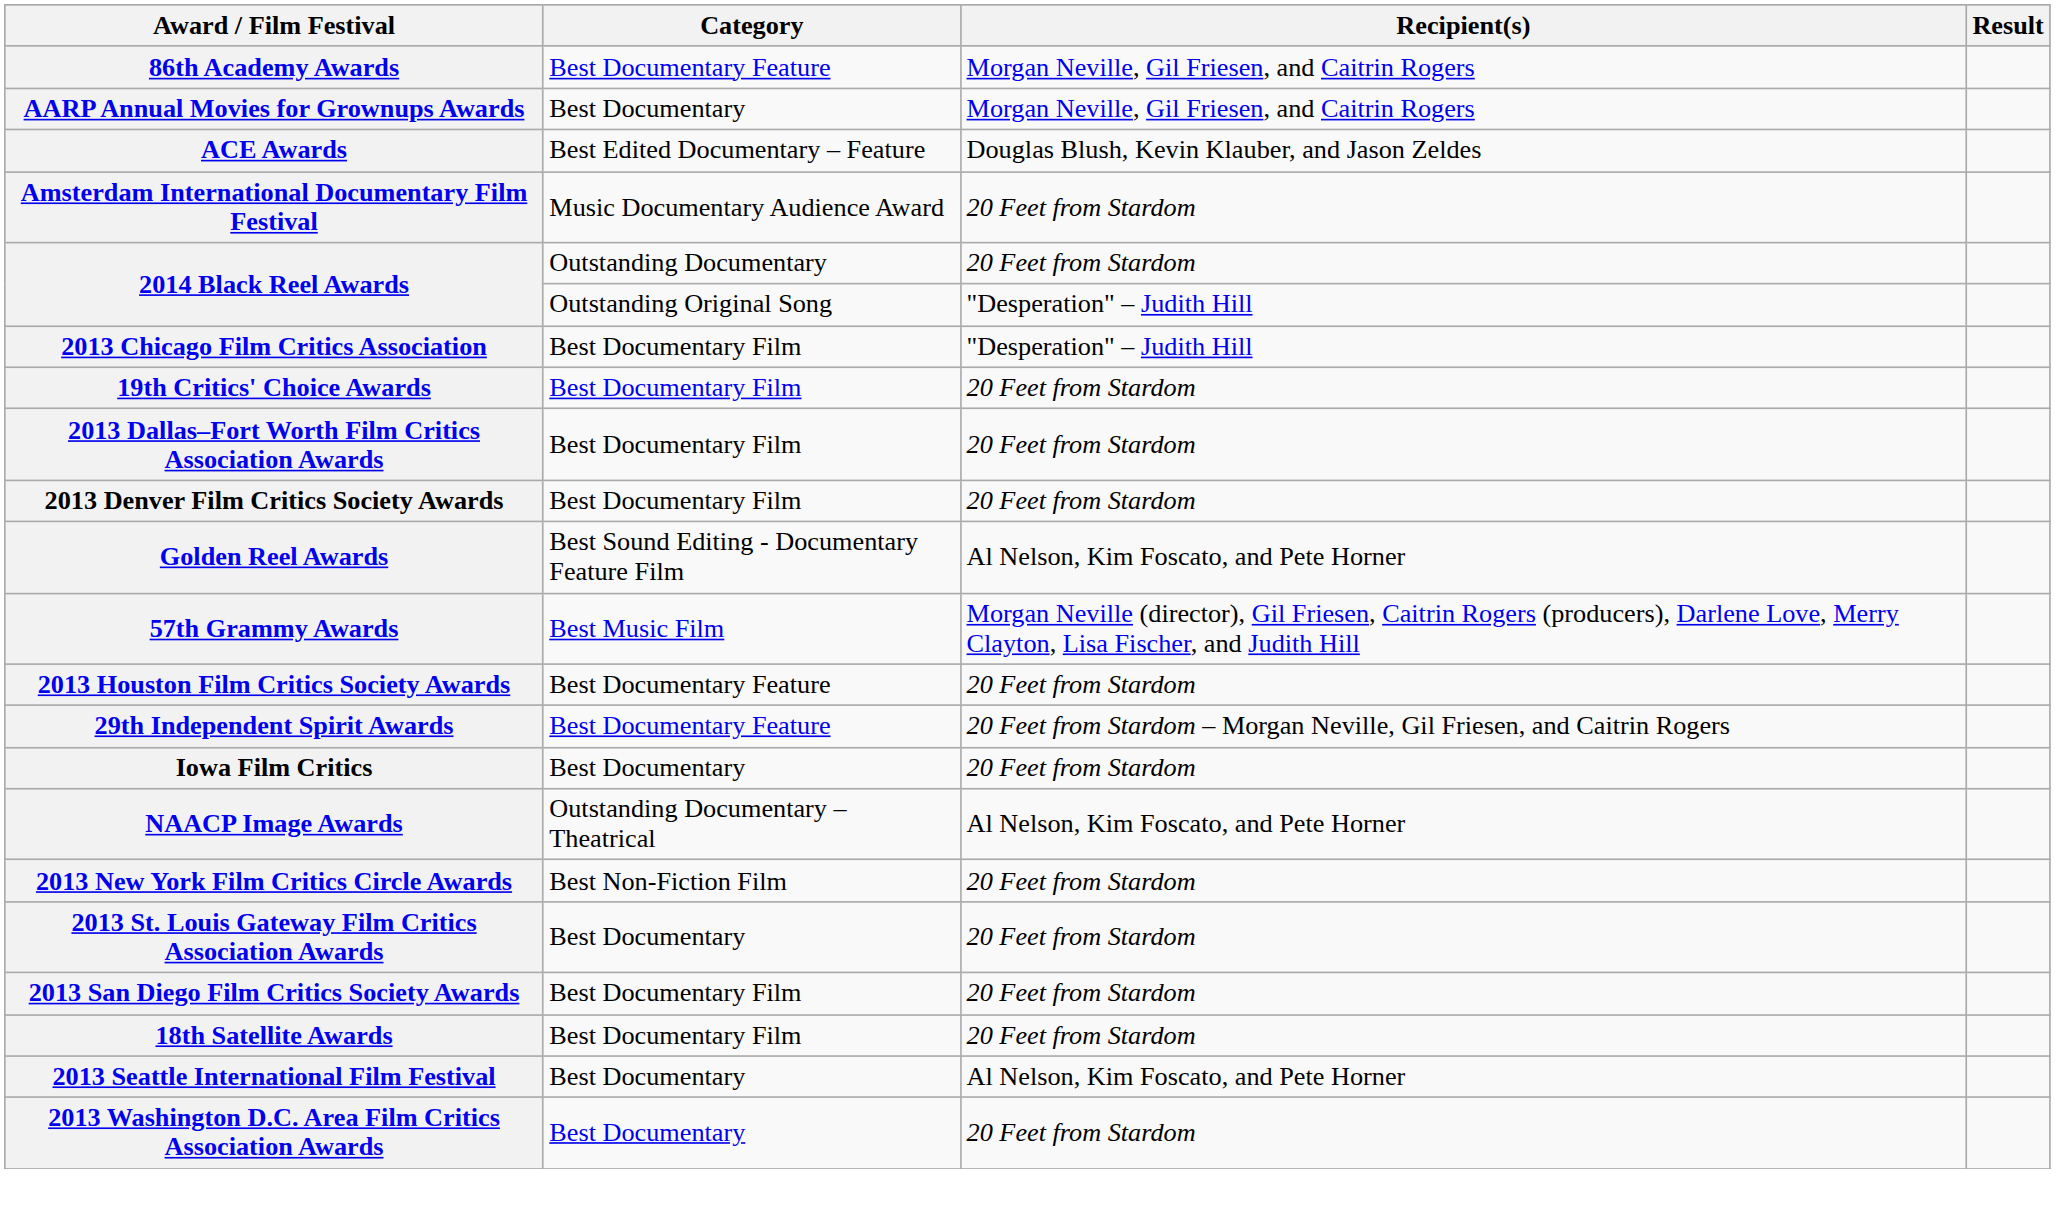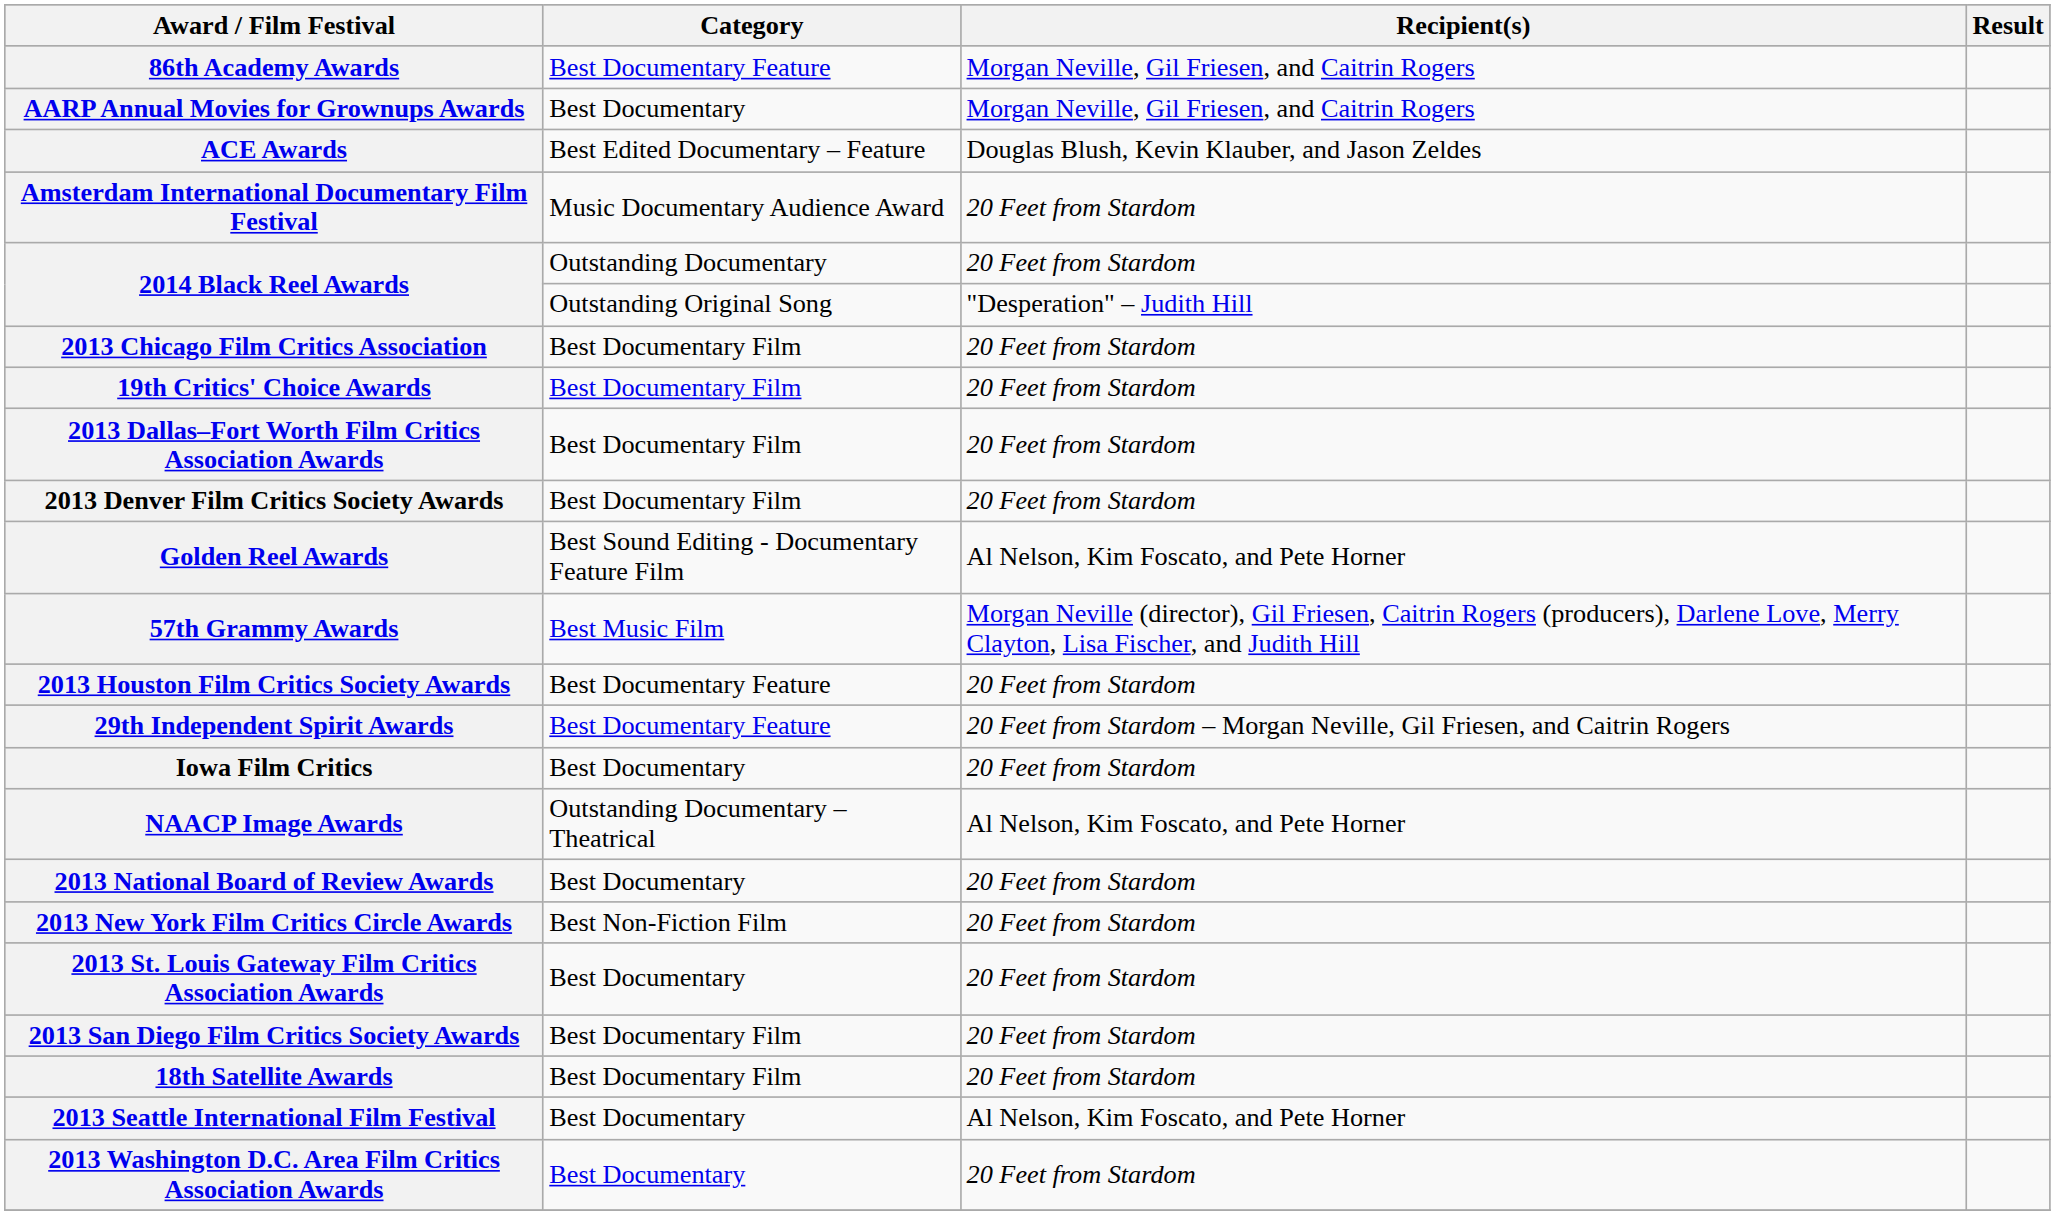2013 Chicago Film Critics Association | Recipient(s): "Desperation" – Judith Hill -> 20 Feet from Stardom
+ row: 2013 National Board of Review Awards | Best Documentary | 20 Feet from Stardom
